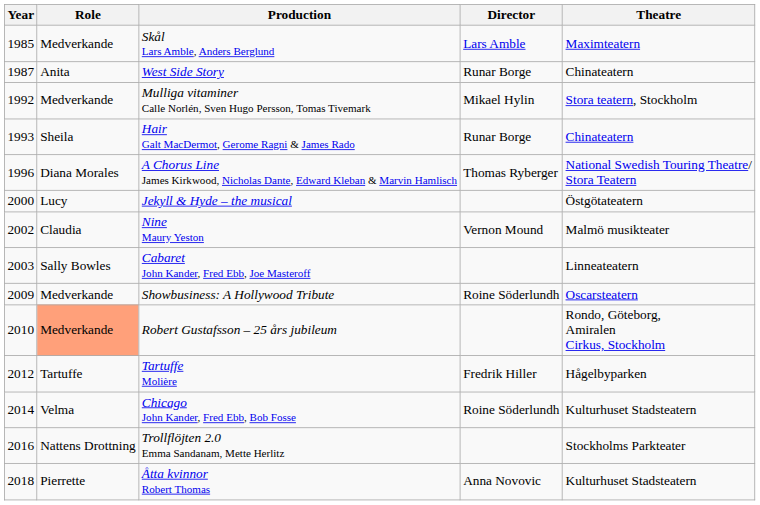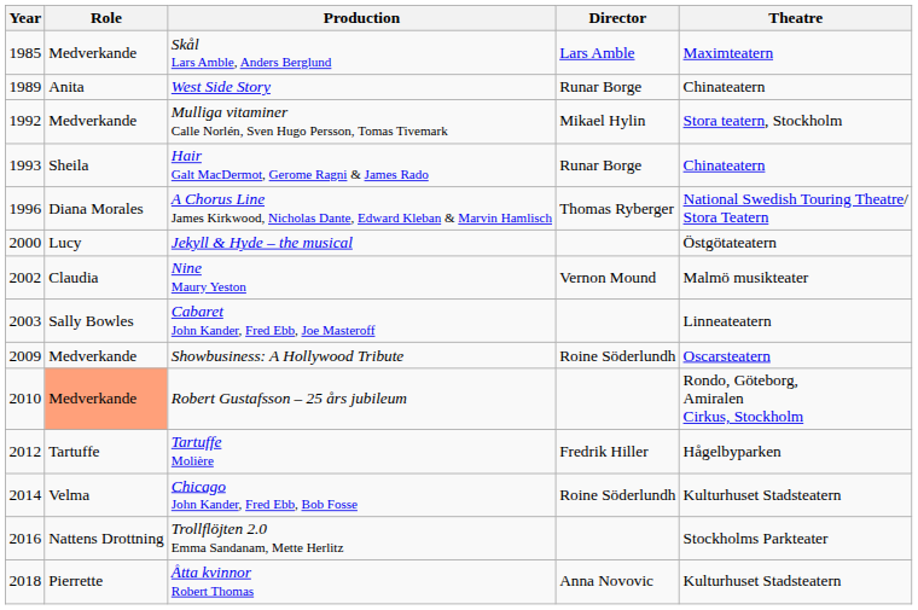West Side Story | Year: 1987 -> 1989
